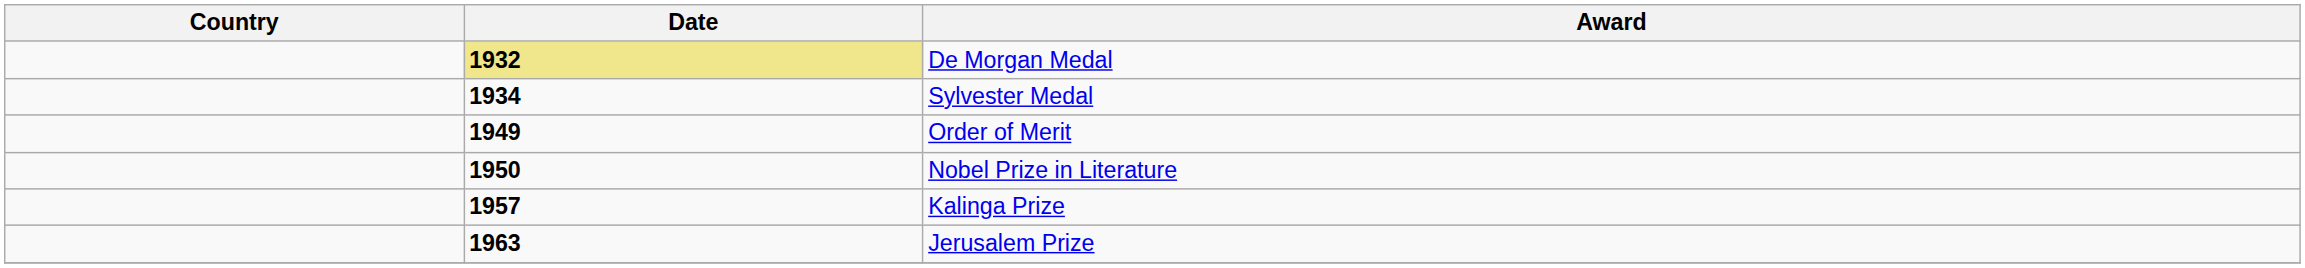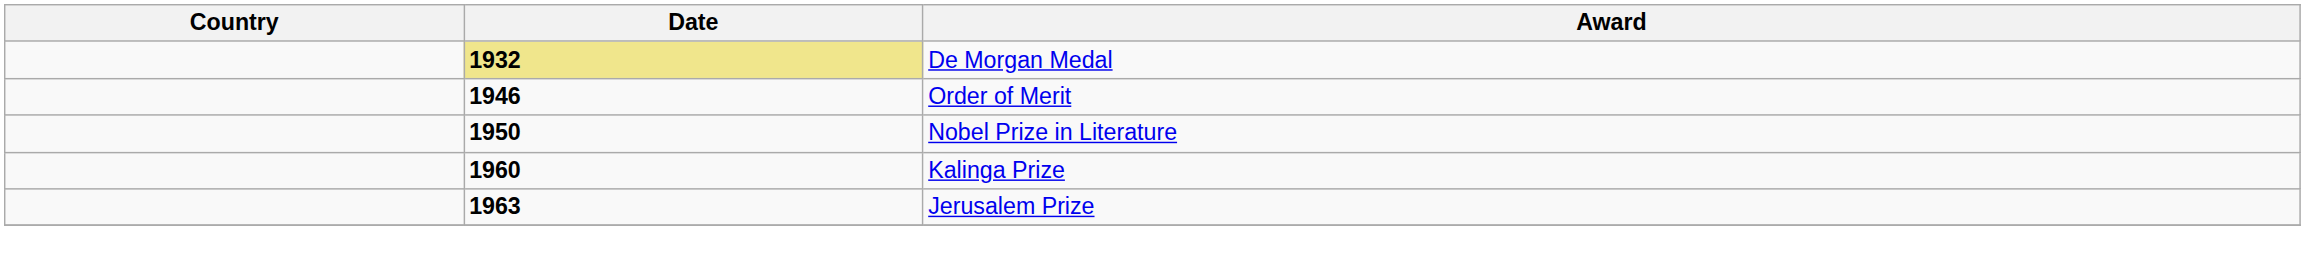- row: 1934 | Sylvester Medal
Order of Merit | Date: 1949 -> 1946
Kalinga Prize | Date: 1957 -> 1960
